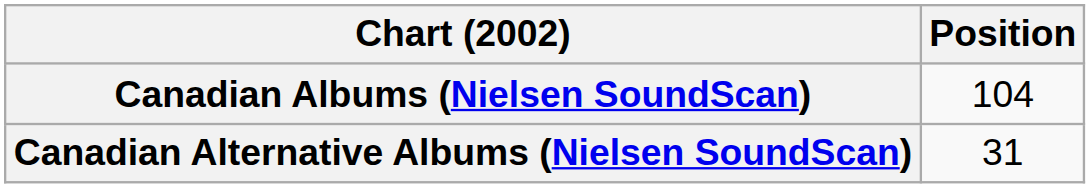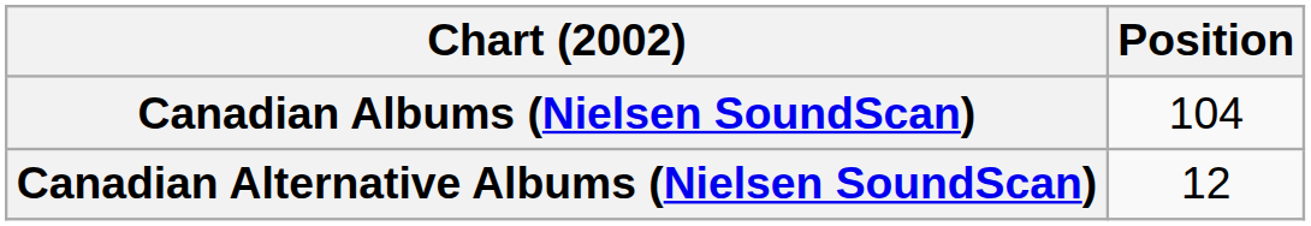Canadian Alternative Albums (Nielsen SoundScan) | Position: 31 -> 12
